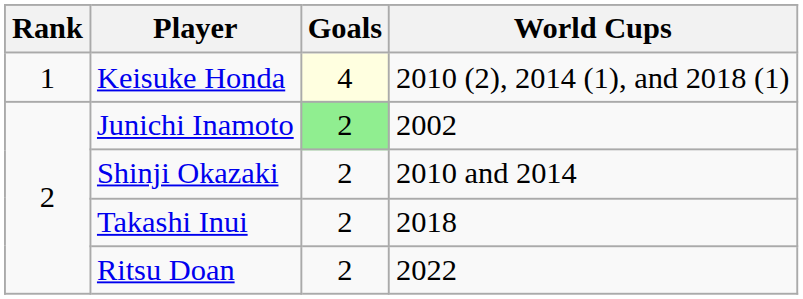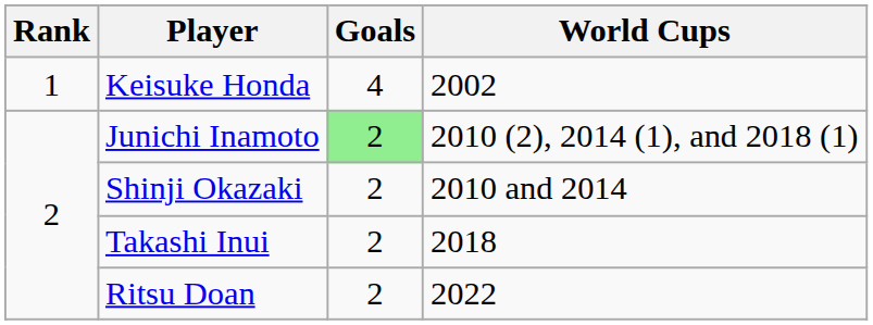Keisuke Honda | Goals: lightyellow background -> no background
Keisuke Honda | World Cups: 2010 (2), 2014 (1), and 2018 (1) -> 2002
Junichi Inamoto | World Cups: 2002 -> 2010 (2), 2014 (1), and 2018 (1)
